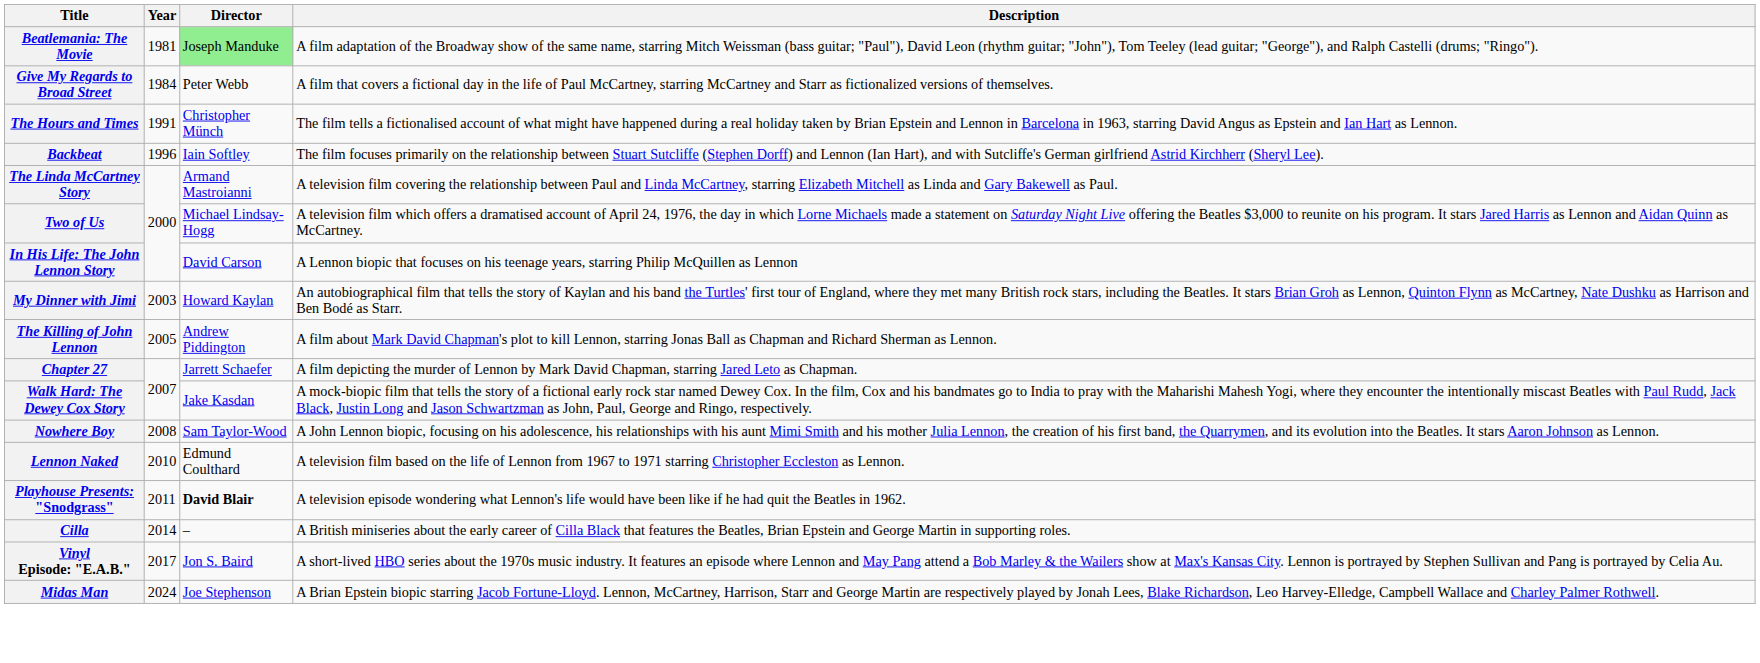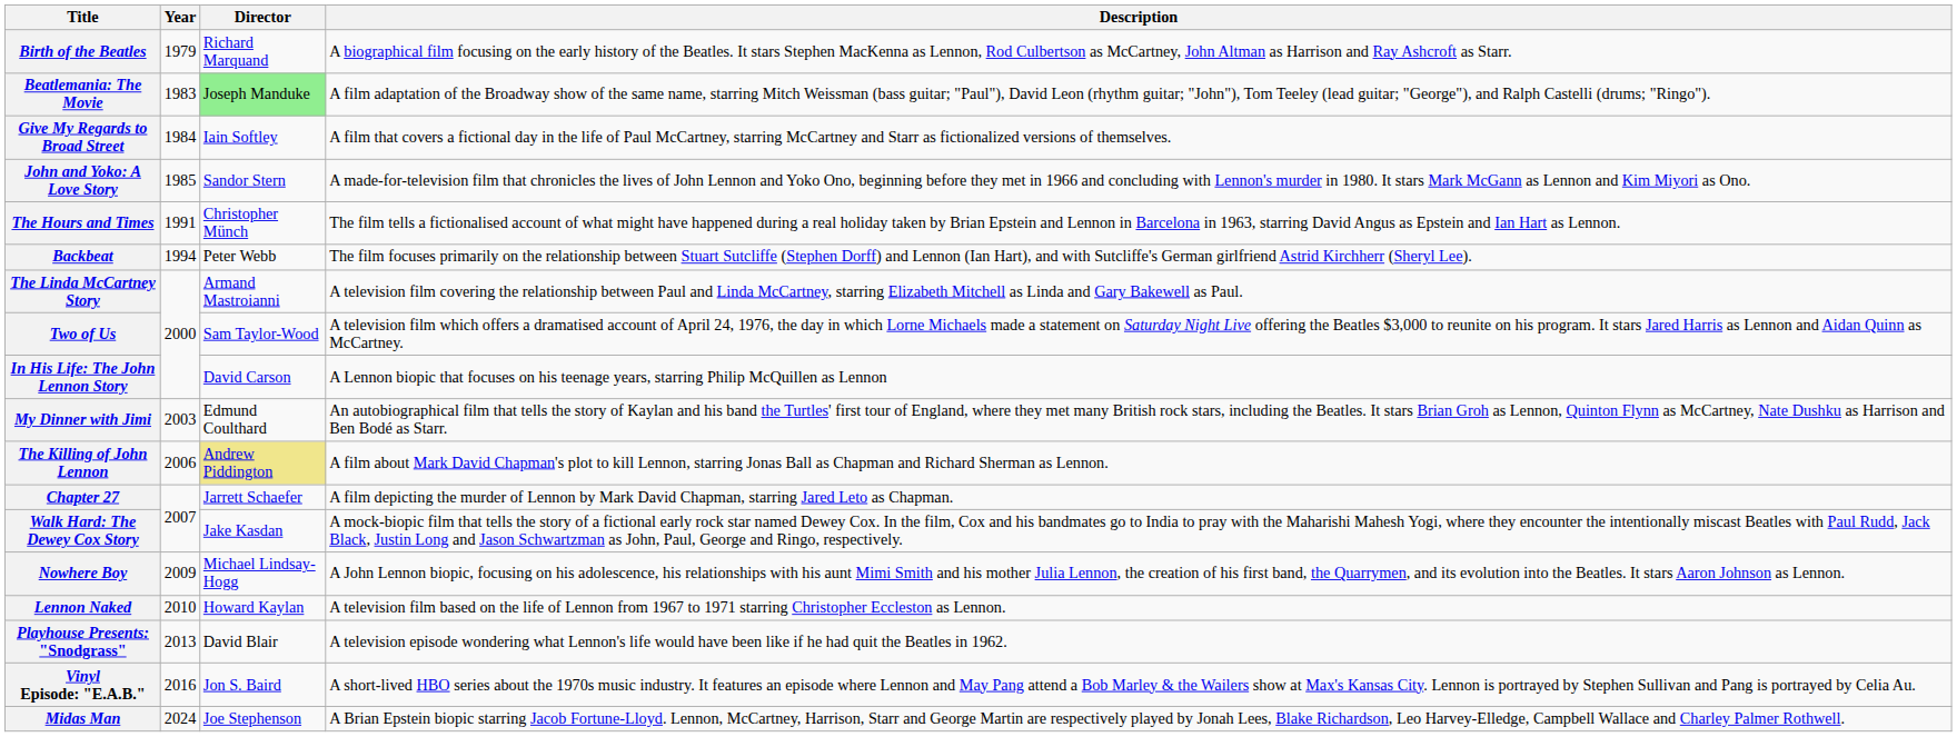+ row: Birth of the Beatles | 1979 | Richard Marquand | A biographical film focusing on the early history of the Beatles. It stars Stephen MacKenna as Lennon, Rod Culbertson as McCartney, John Altman as Harrison and Ray Ashcroft as Starr.
Beatlemania: The Movie | Year: 1981 -> 1983
Give My Regards to Broad Street | Director: Peter Webb -> Iain Softley
+ row: John and Yoko: A Love Story | 1985 | Sandor Stern | A made-for-television film that chronicles the lives of John Lennon and Yoko Ono, beginning before they met in 1966 and concluding with Lennon's murder in 1980. It stars Mark McGann as Lennon and Kim Miyori as Ono.
Backbeat | Year: 1996 -> 1994
Backbeat | Director: Iain Softley -> Peter Webb
Two of Us | Director: Michael Lindsay-Hogg -> Sam Taylor-Wood
My Dinner with Jimi | Director: Howard Kaylan -> Edmund Coulthard
The Killing of John Lennon | Year: 2005 -> 2006
The Killing of John Lennon | Director: no background -> khaki background
Nowhere Boy | Year: 2008 -> 2009
Nowhere Boy | Director: Sam Taylor-Wood -> Michael Lindsay-Hogg
Lennon Naked | Director: Edmund Coulthard -> Howard Kaylan
Playhouse Presents: "Snodgrass" | Year: 2011 -> 2013
Playhouse Presents: "Snodgrass" | Director: bold -> normal
- row: Cilla | 2014 | – | A British miniseries about the early career of Cilla Black that features the Beatles, Brian Epstein and George Martin in supporting roles.
Vinyl Episode: "E.A.B." | Year: 2017 -> 2016
